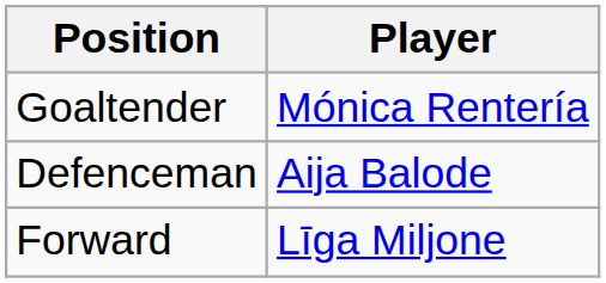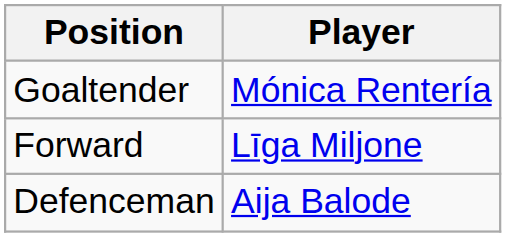rows swapped: Defenceman <-> Forward
